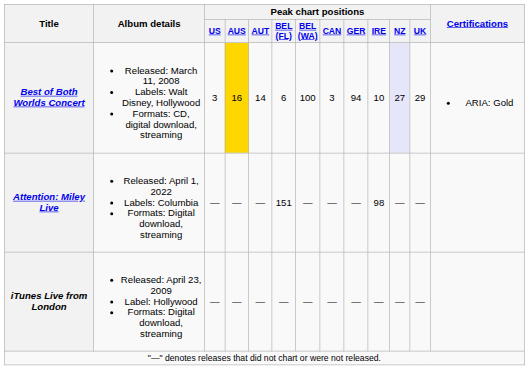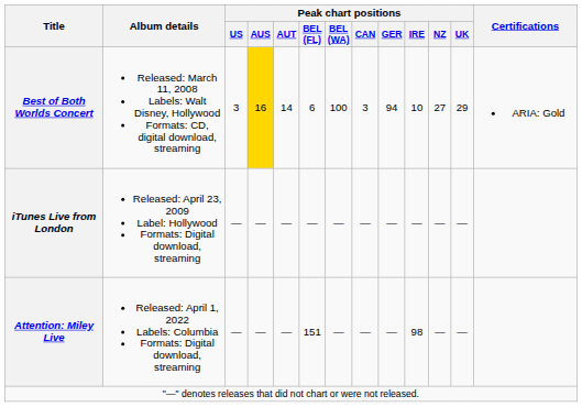Best of Both Worlds Concert | Peak chart positions / NZ: lavender background -> no background
rows swapped: iTunes Live from London <-> Attention: Miley Live
